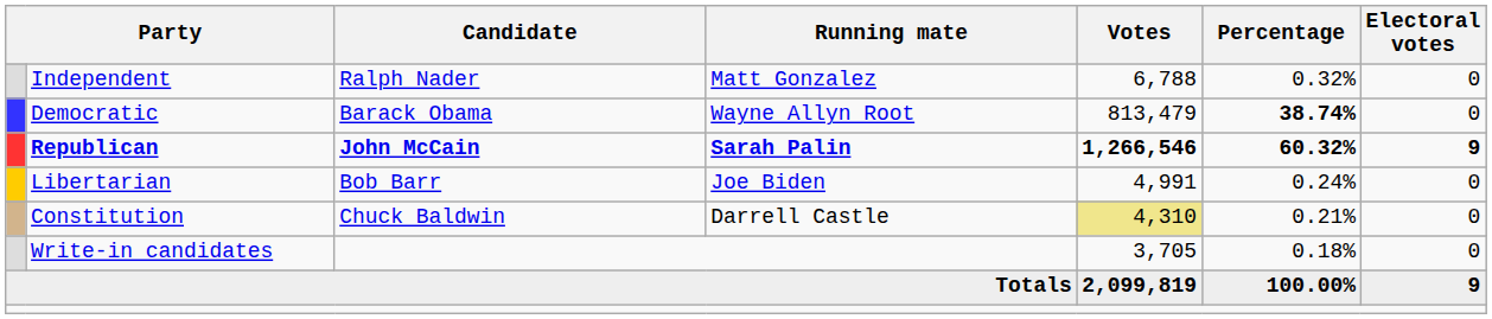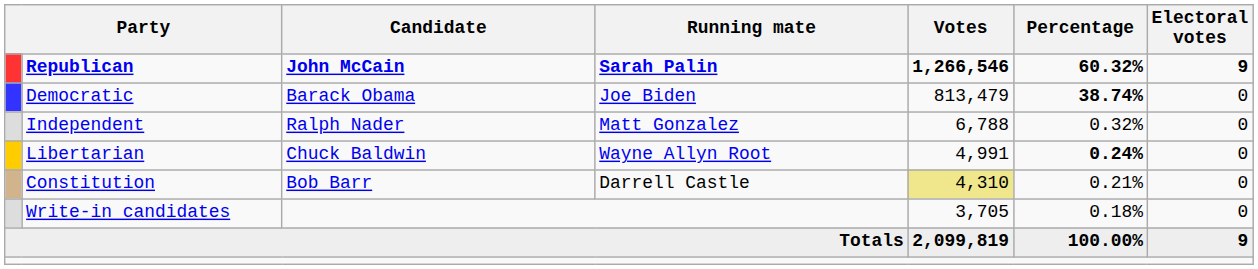rows swapped: Republican <-> Independent
Democratic | Running mate: Wayne Allyn Root -> Joe Biden
Libertarian | Candidate: Bob Barr -> Chuck Baldwin
Libertarian | Running mate: Joe Biden -> Wayne Allyn Root
Libertarian | Percentage: normal -> bold
Constitution | Candidate: Chuck Baldwin -> Bob Barr
